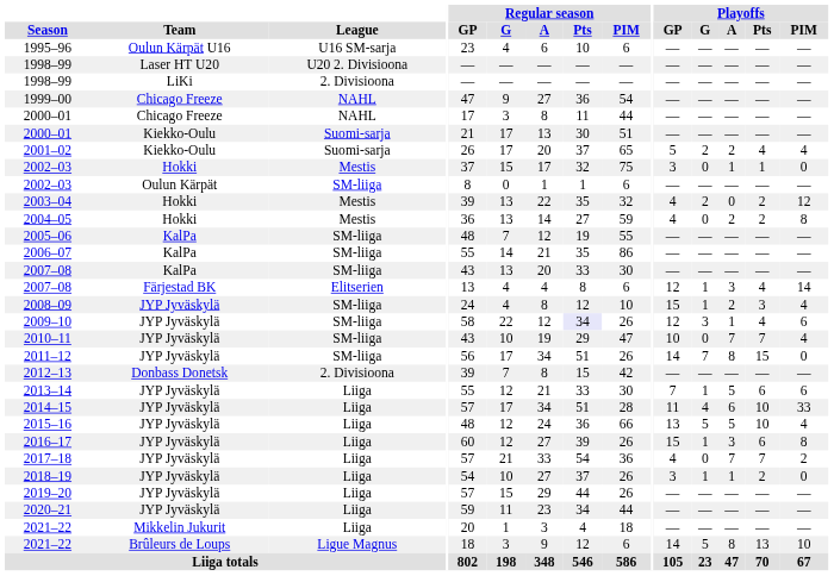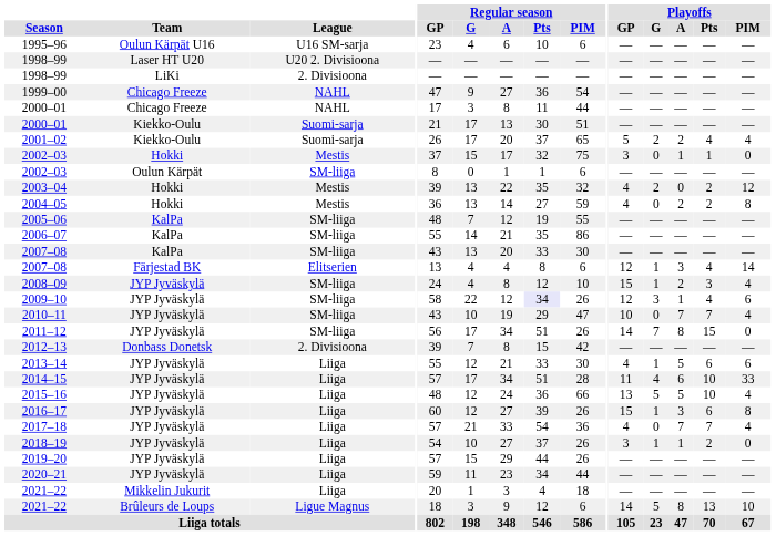2013–14 | Playoffs / GP: 7 -> 4
2017–18 | Playoffs / PIM: 2 -> 4
